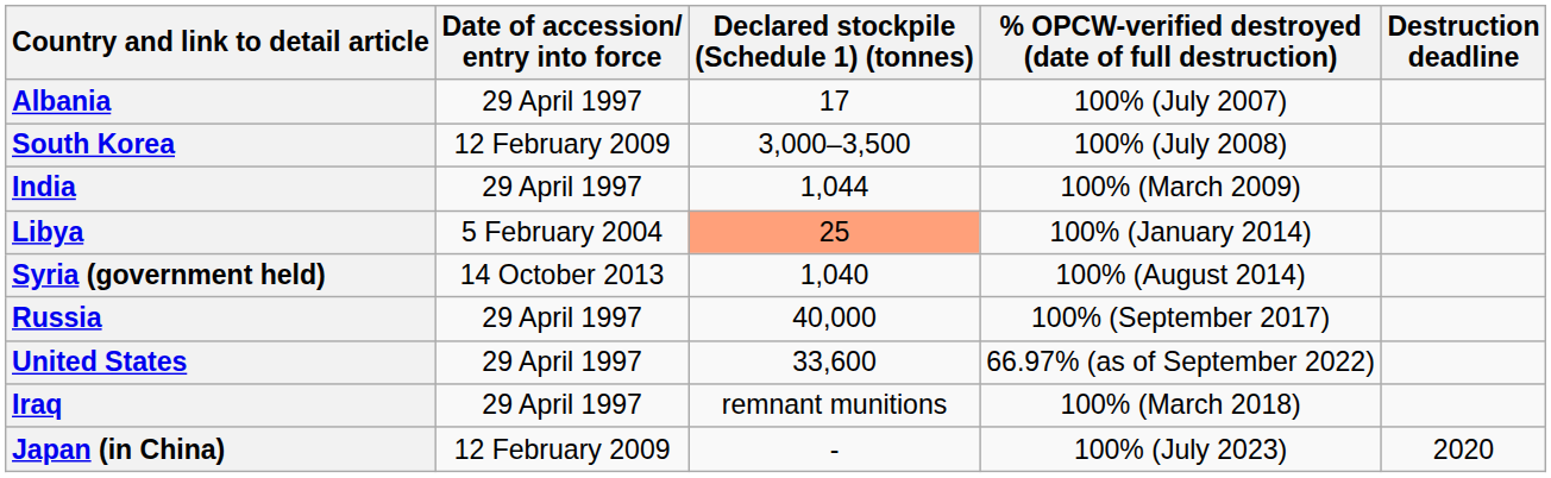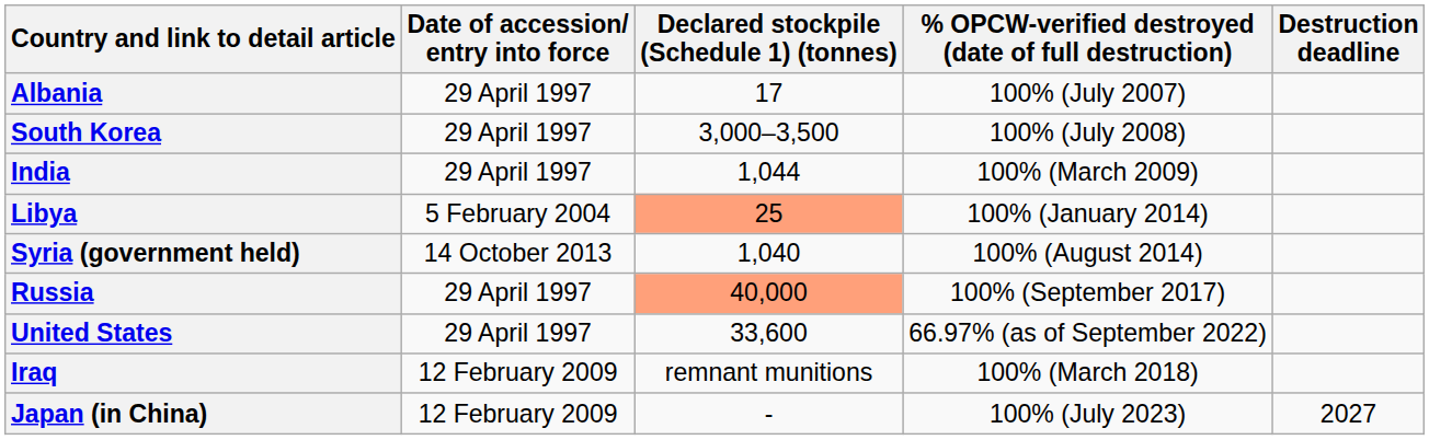South Korea | Date of accession/ entry into force: 12 February 2009 -> 29 April 1997
Russia | Declared stockpile (Schedule 1) (tonnes): no background -> lightsalmon background
Iraq | Date of accession/ entry into force: 29 April 1997 -> 12 February 2009
Japan (in China) | Destruction deadline: 2020 -> 2027
